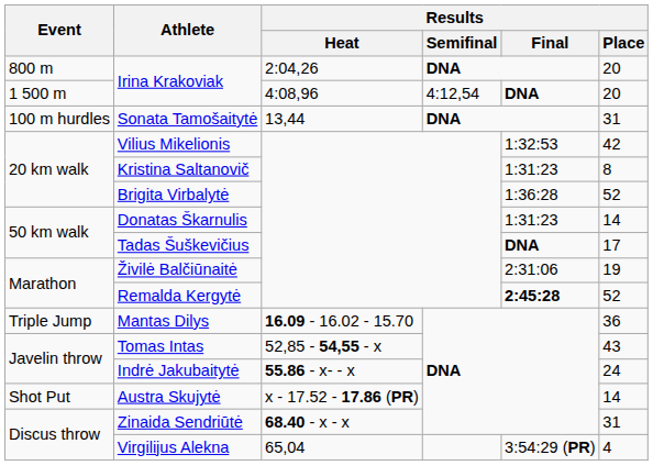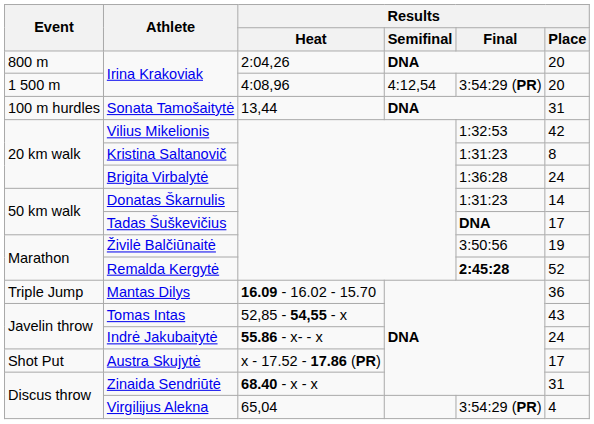1 500 m / Irina Krakoviak | Results / Final: DNA -> 3:54:29 (PR)
Brigita Virbalytė | Results / Place: 52 -> 24
Živilė Balčiūnaitė | Results / Final: 2:31:06 -> 3:50:56
Austra Skujytė | Results / Place: 14 -> 17
